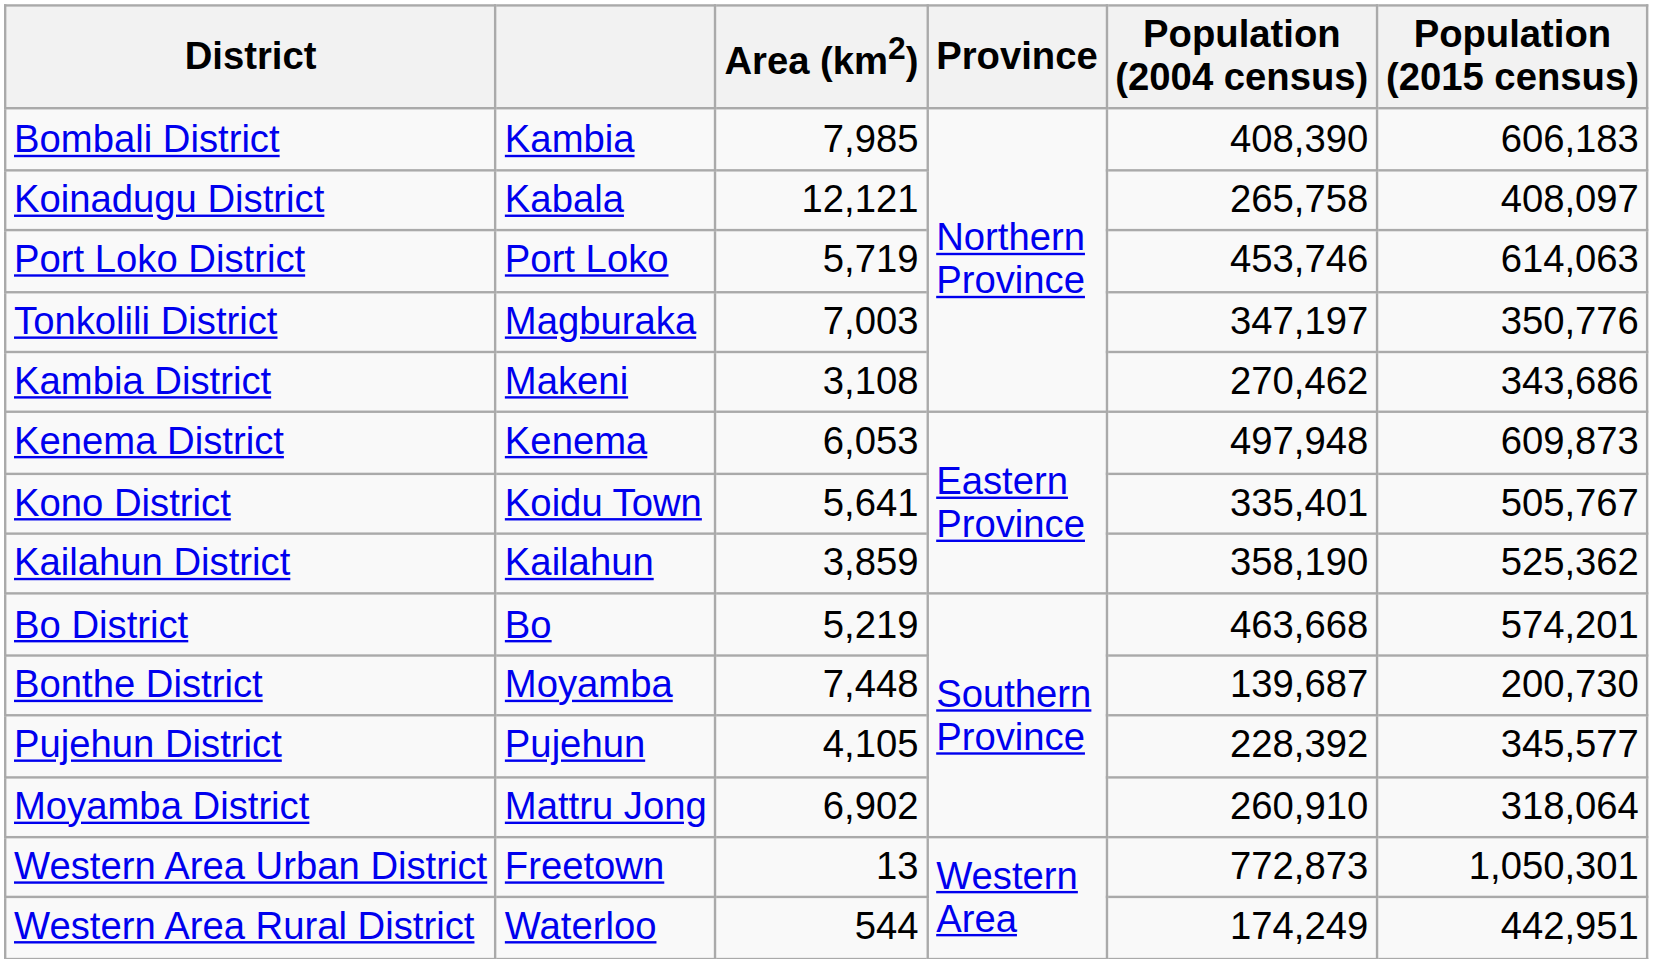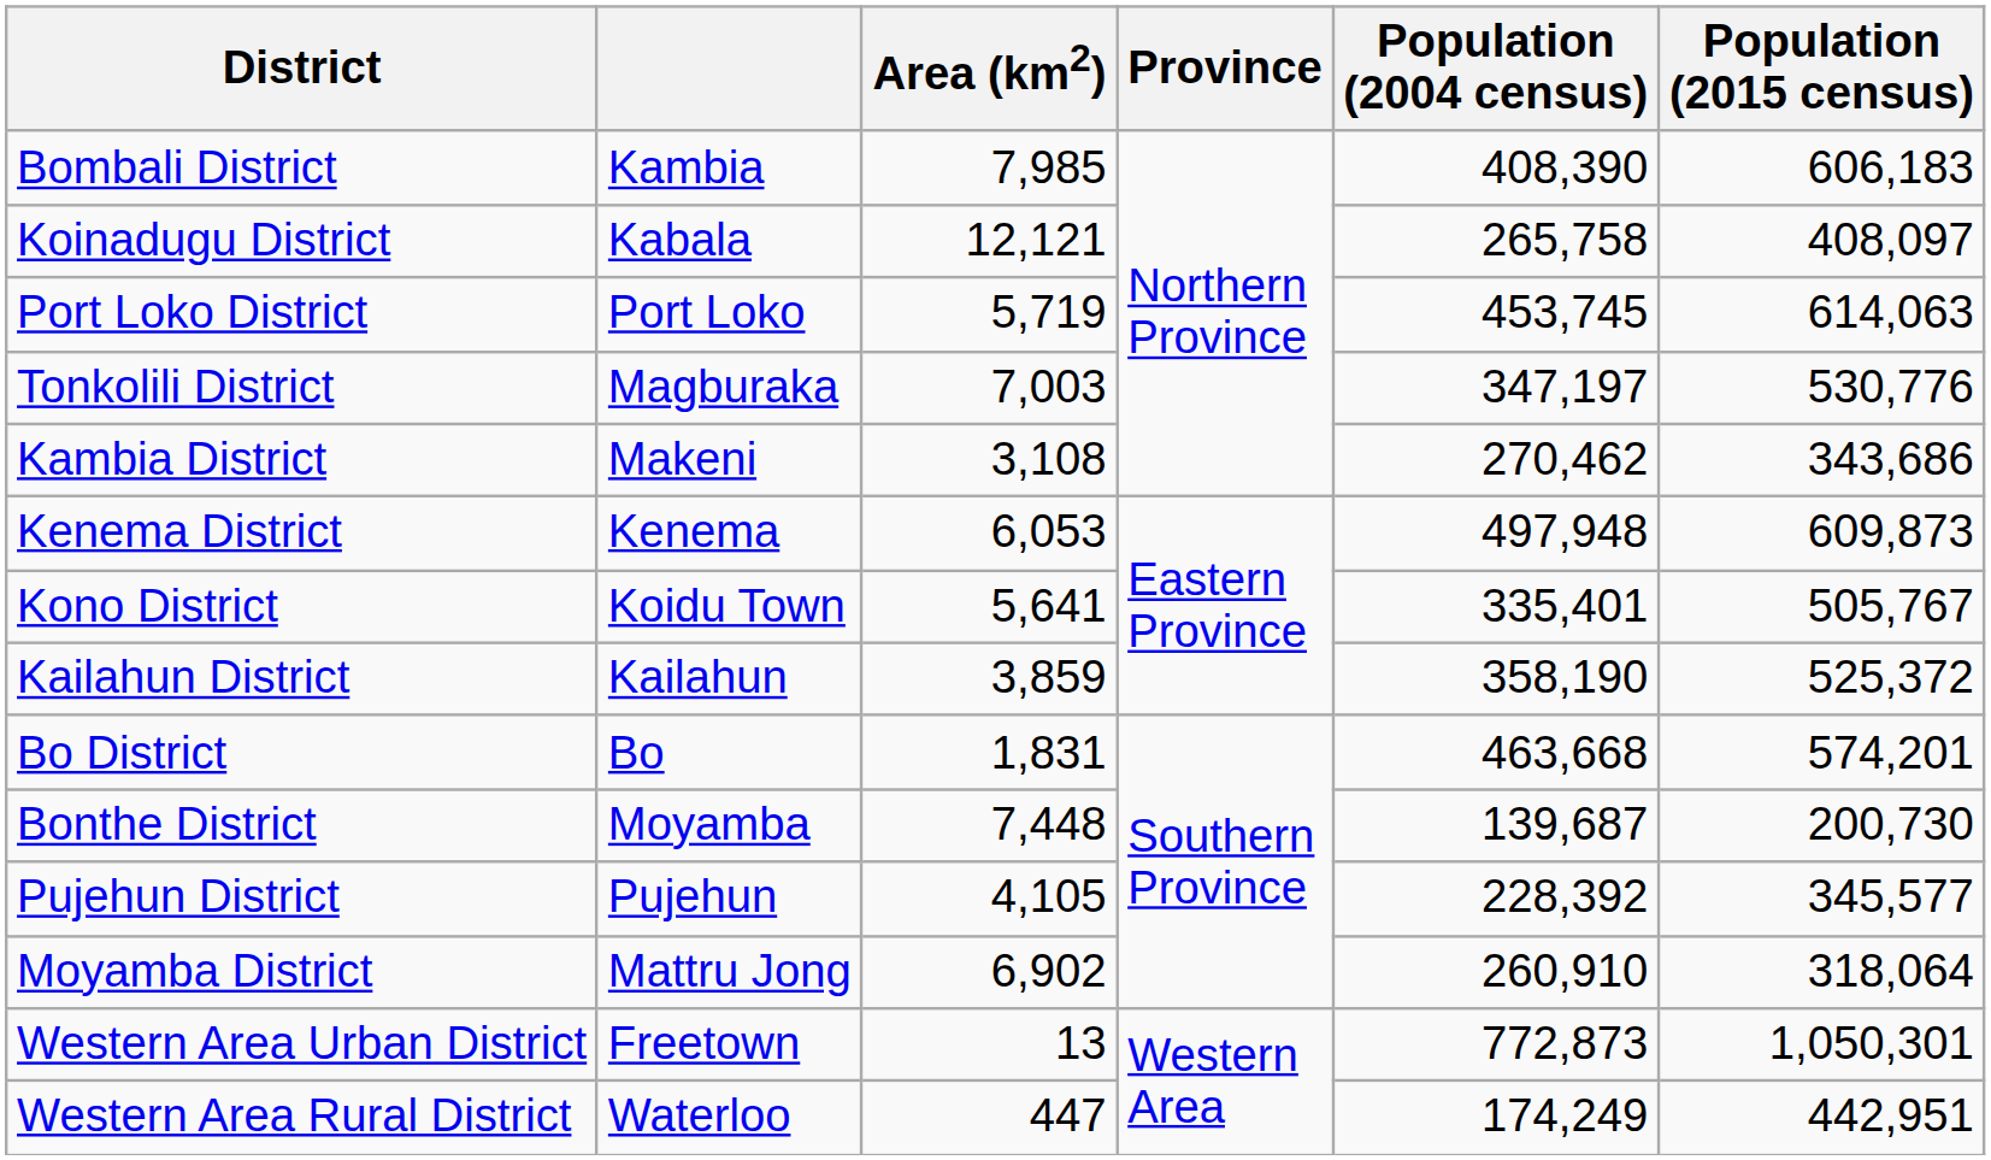Port Loko District | Population (2004 census): 453,746 -> 453,745
Tonkolili District | Population (2015 census): 350,776 -> 530,776
Kailahun District | Population (2015 census): 525,362 -> 525,372
Bo District | Area (km2): 5,219 -> 1,831
Western Area Rural District | Area (km2): 544 -> 447
